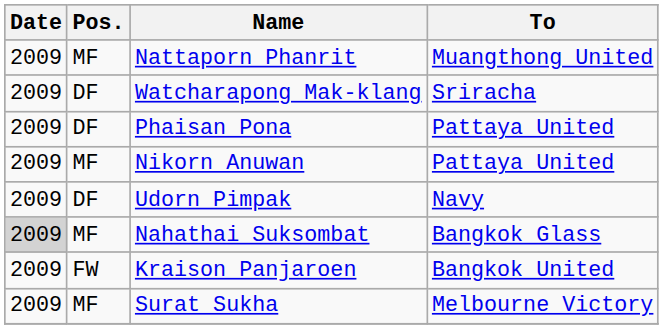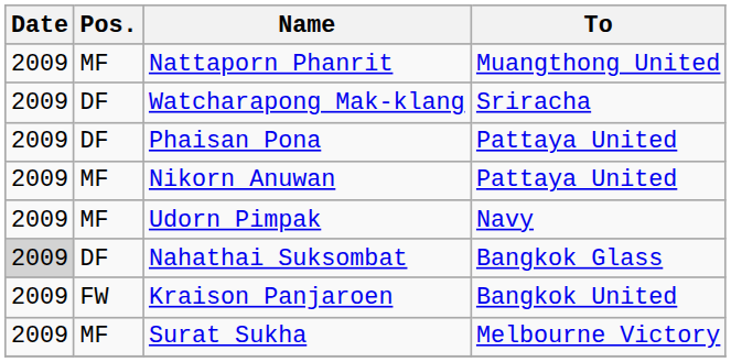Udorn Pimpak | Pos.: DF -> MF
Nahathai Suksombat | Pos.: MF -> DF
